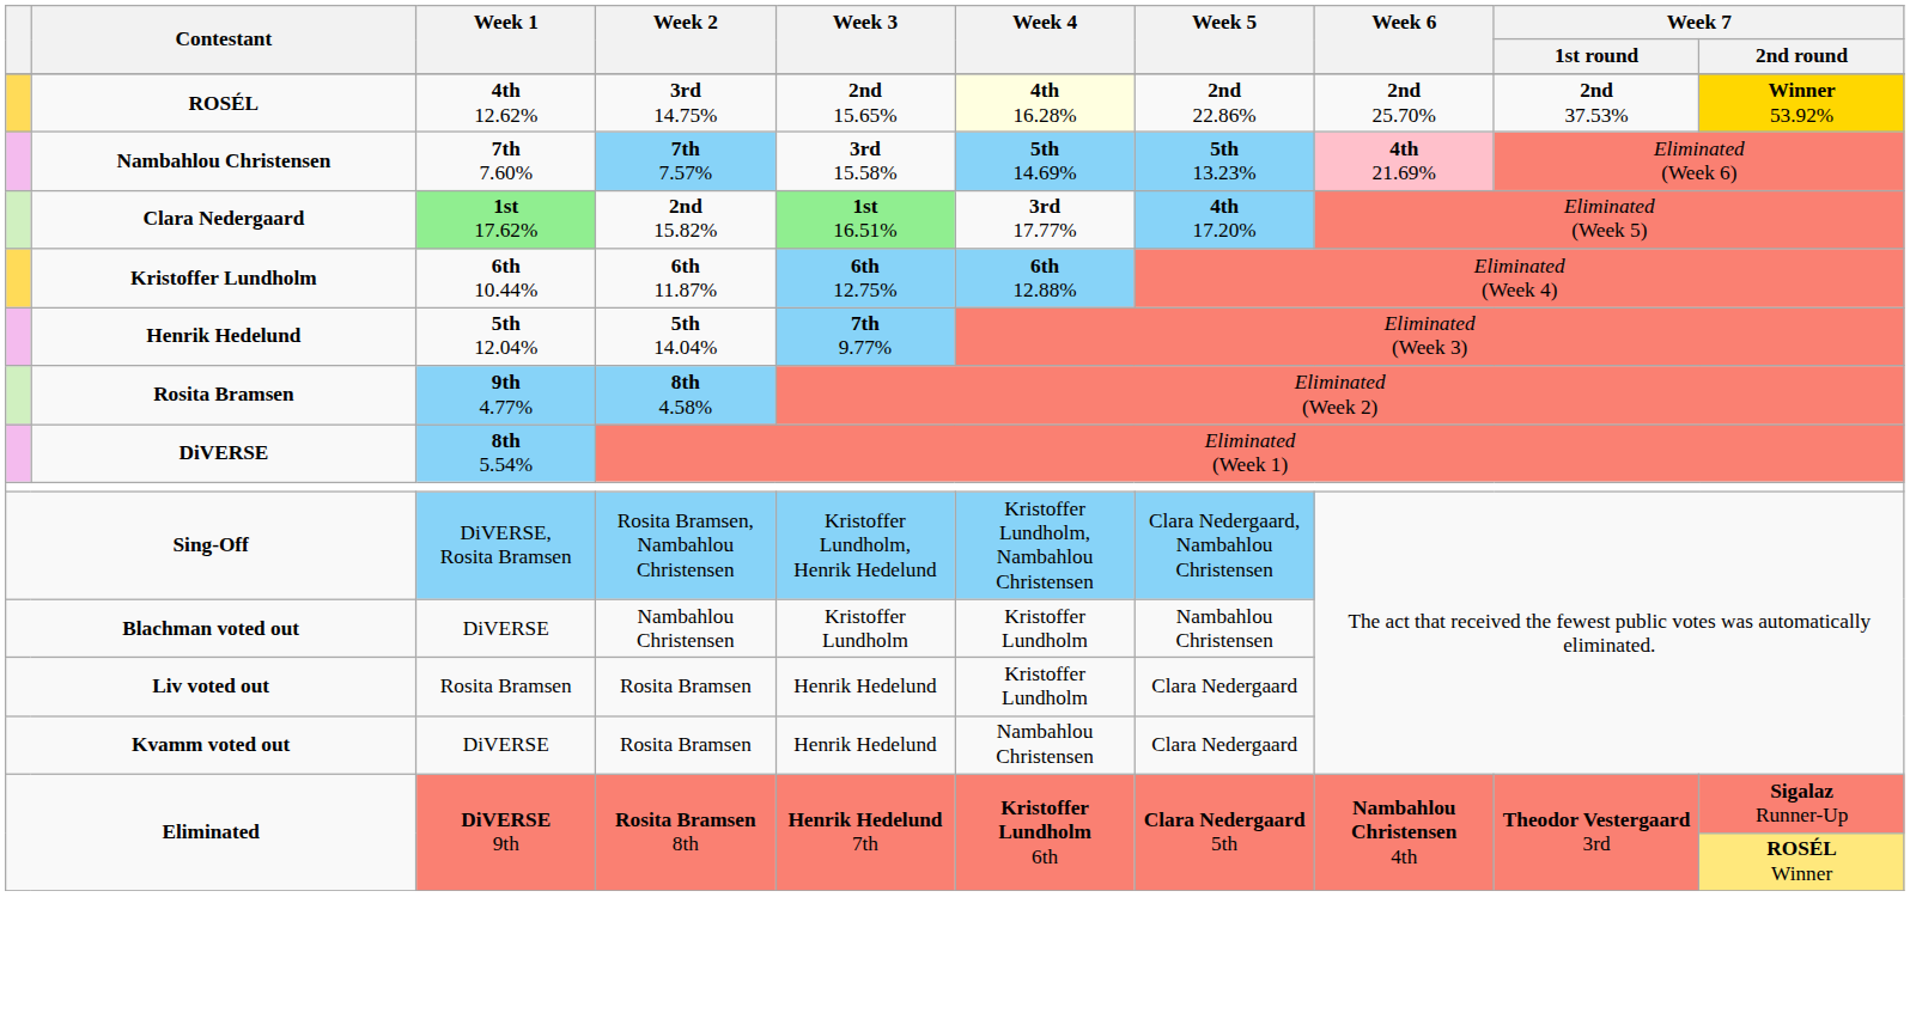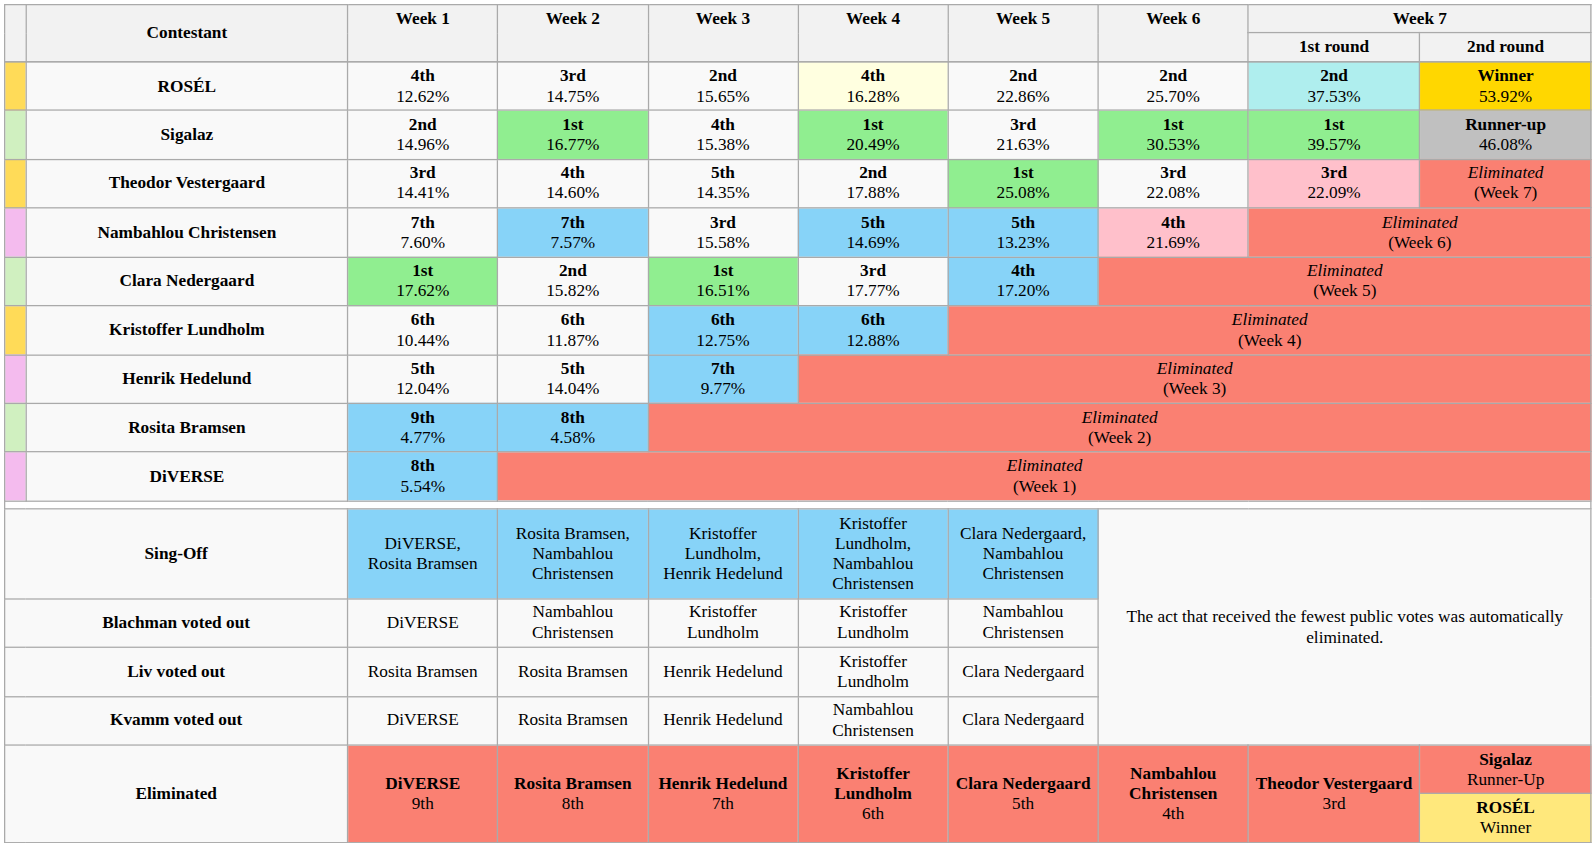ROSÉL | Week 7 / 1st round: no background -> paleturquoise background
+ row: Sigalaz | 2nd 14.96% | 1st 16.77% | 4th 15.38% | 1st 20.49% | 3rd 21.63% | 1st 30.53% | 1st 39.57% | Runner-up 46.08%
+ row: Theodor Vestergaard | 3rd 14.41% | 4th 14.60% | 5th 14.35% | 2nd 17.88% | 1st 25.08% | 3rd 22.08% | 3rd 22.09% | Eliminated (Week 7)
